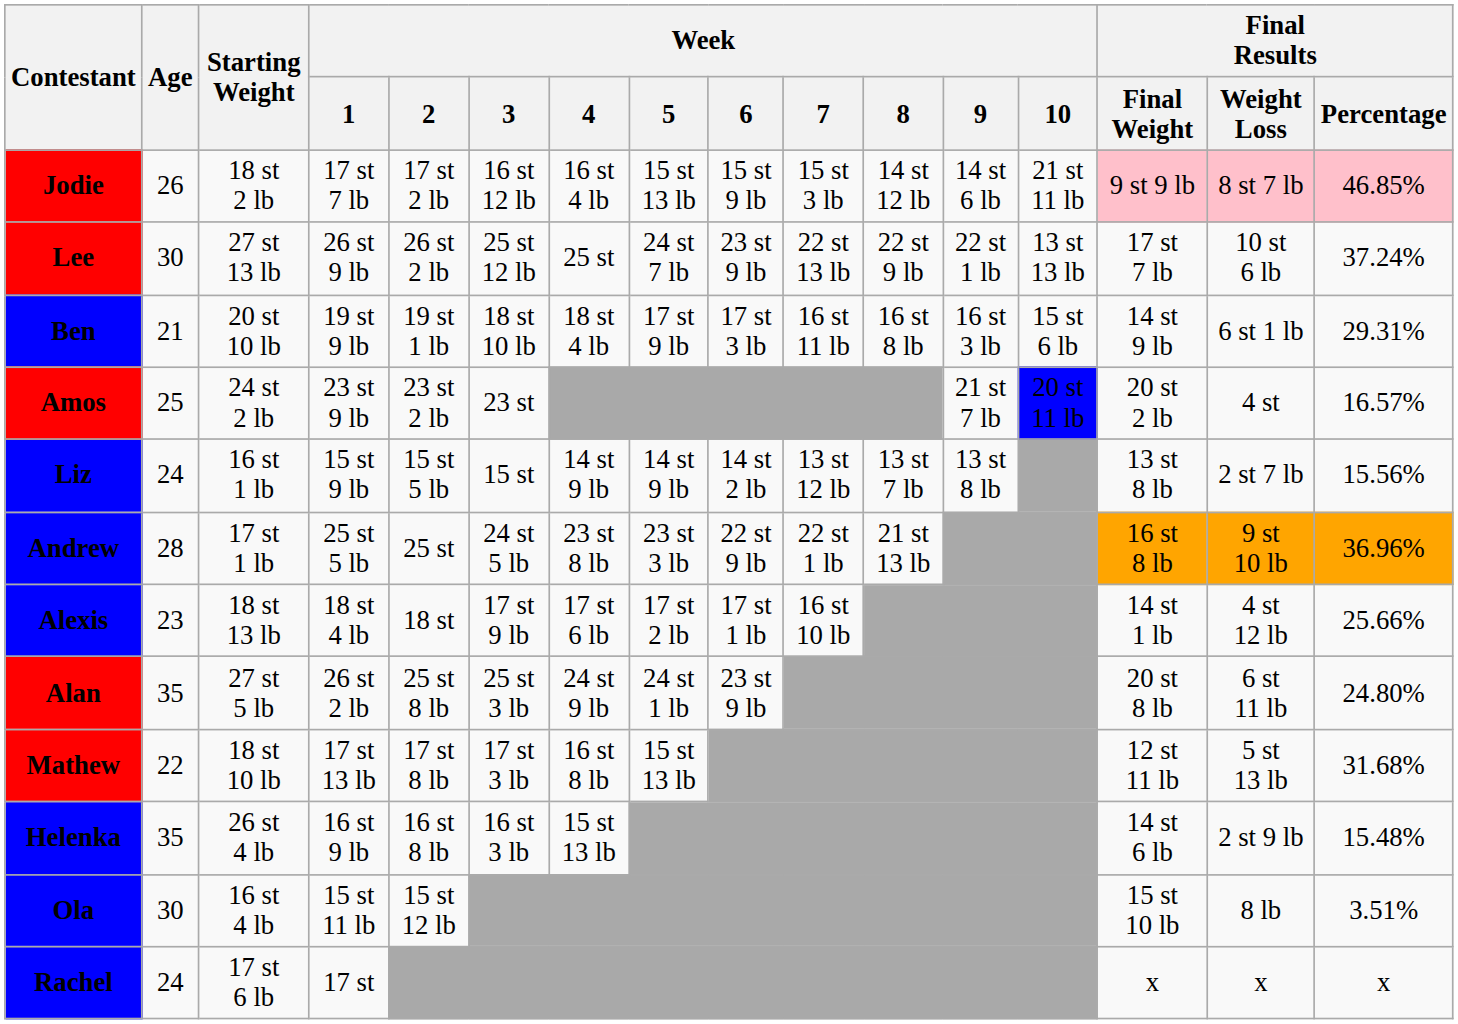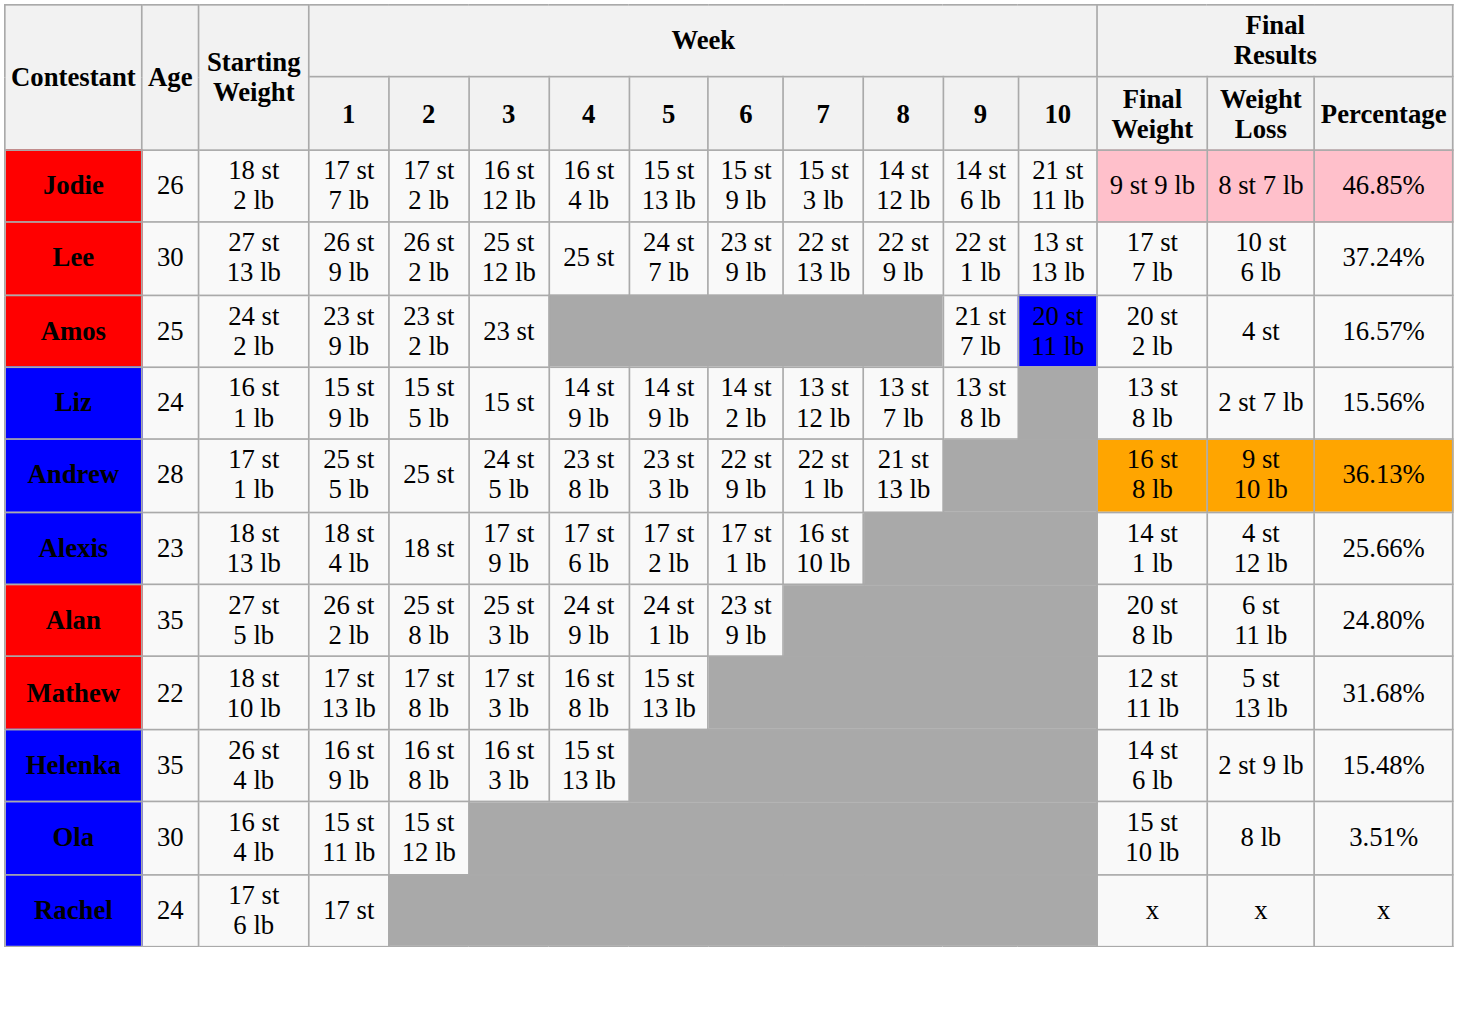- row: Ben | 21 | 20 st 10 lb | 19 st 9 lb | 19 st 1 lb | 18 st 10 lb | 18 st 4 lb | 17 st 9 lb | 17 st 3 lb | 16 st 11 lb | 16 st 8 lb | 16 st 3 lb | 15 st 6 lb | 14 st 9 lb | 6 st 1 lb | 29.31%
Andrew | Final Results / Percentage: 36.96% -> 36.13%
